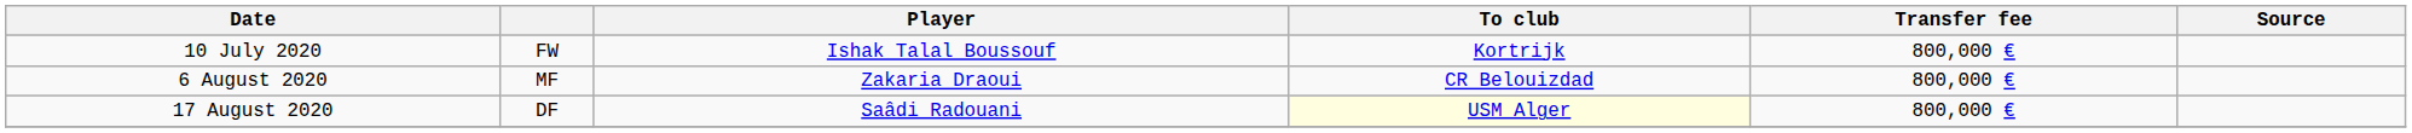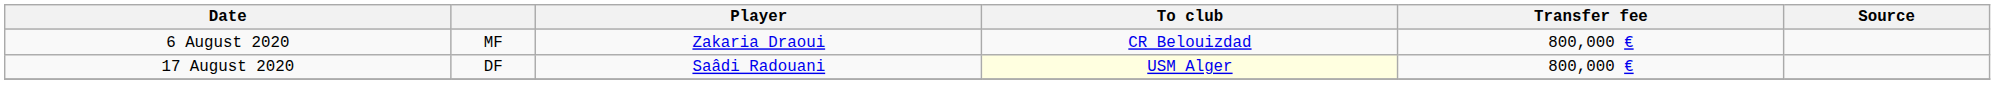- row: 10 July 2020 | FW | Ishak Talal Boussouf | Kortrijk | 800,000 €
